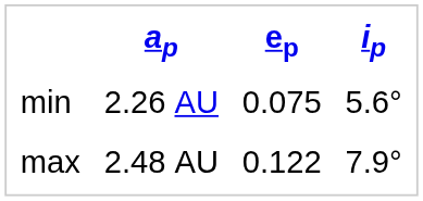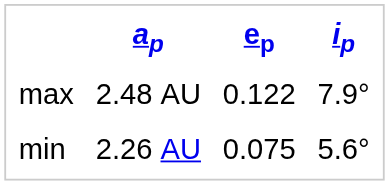rows swapped: min <-> max
